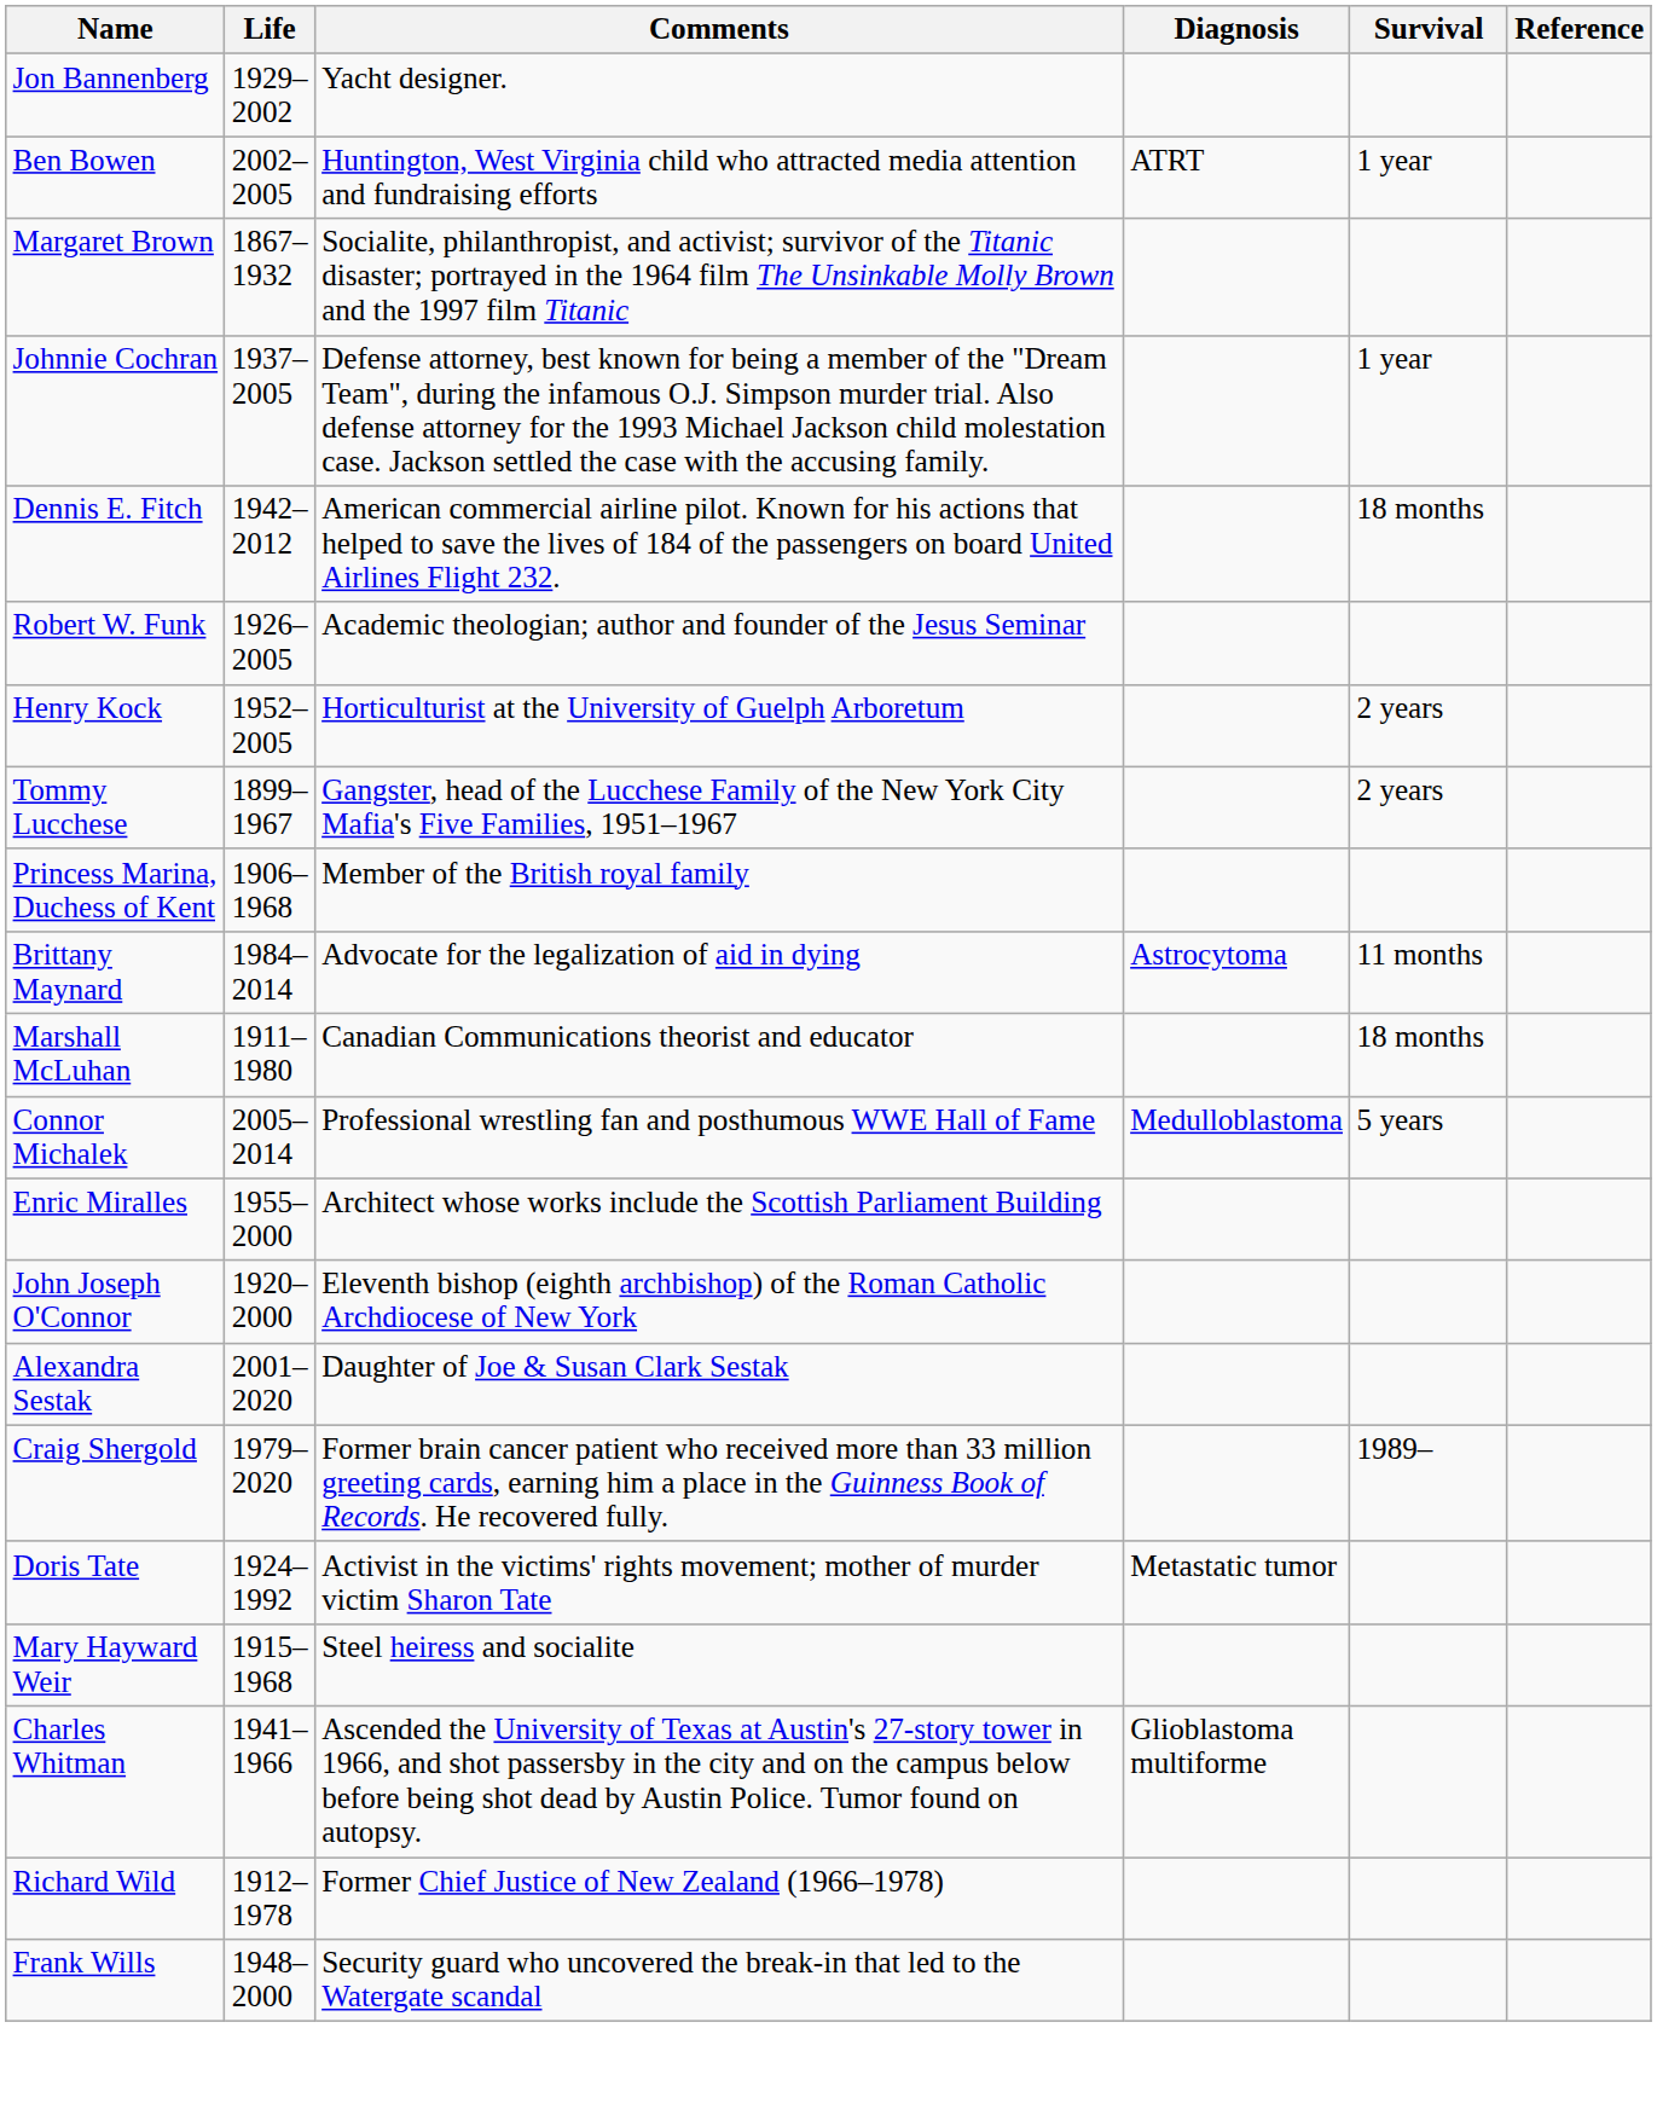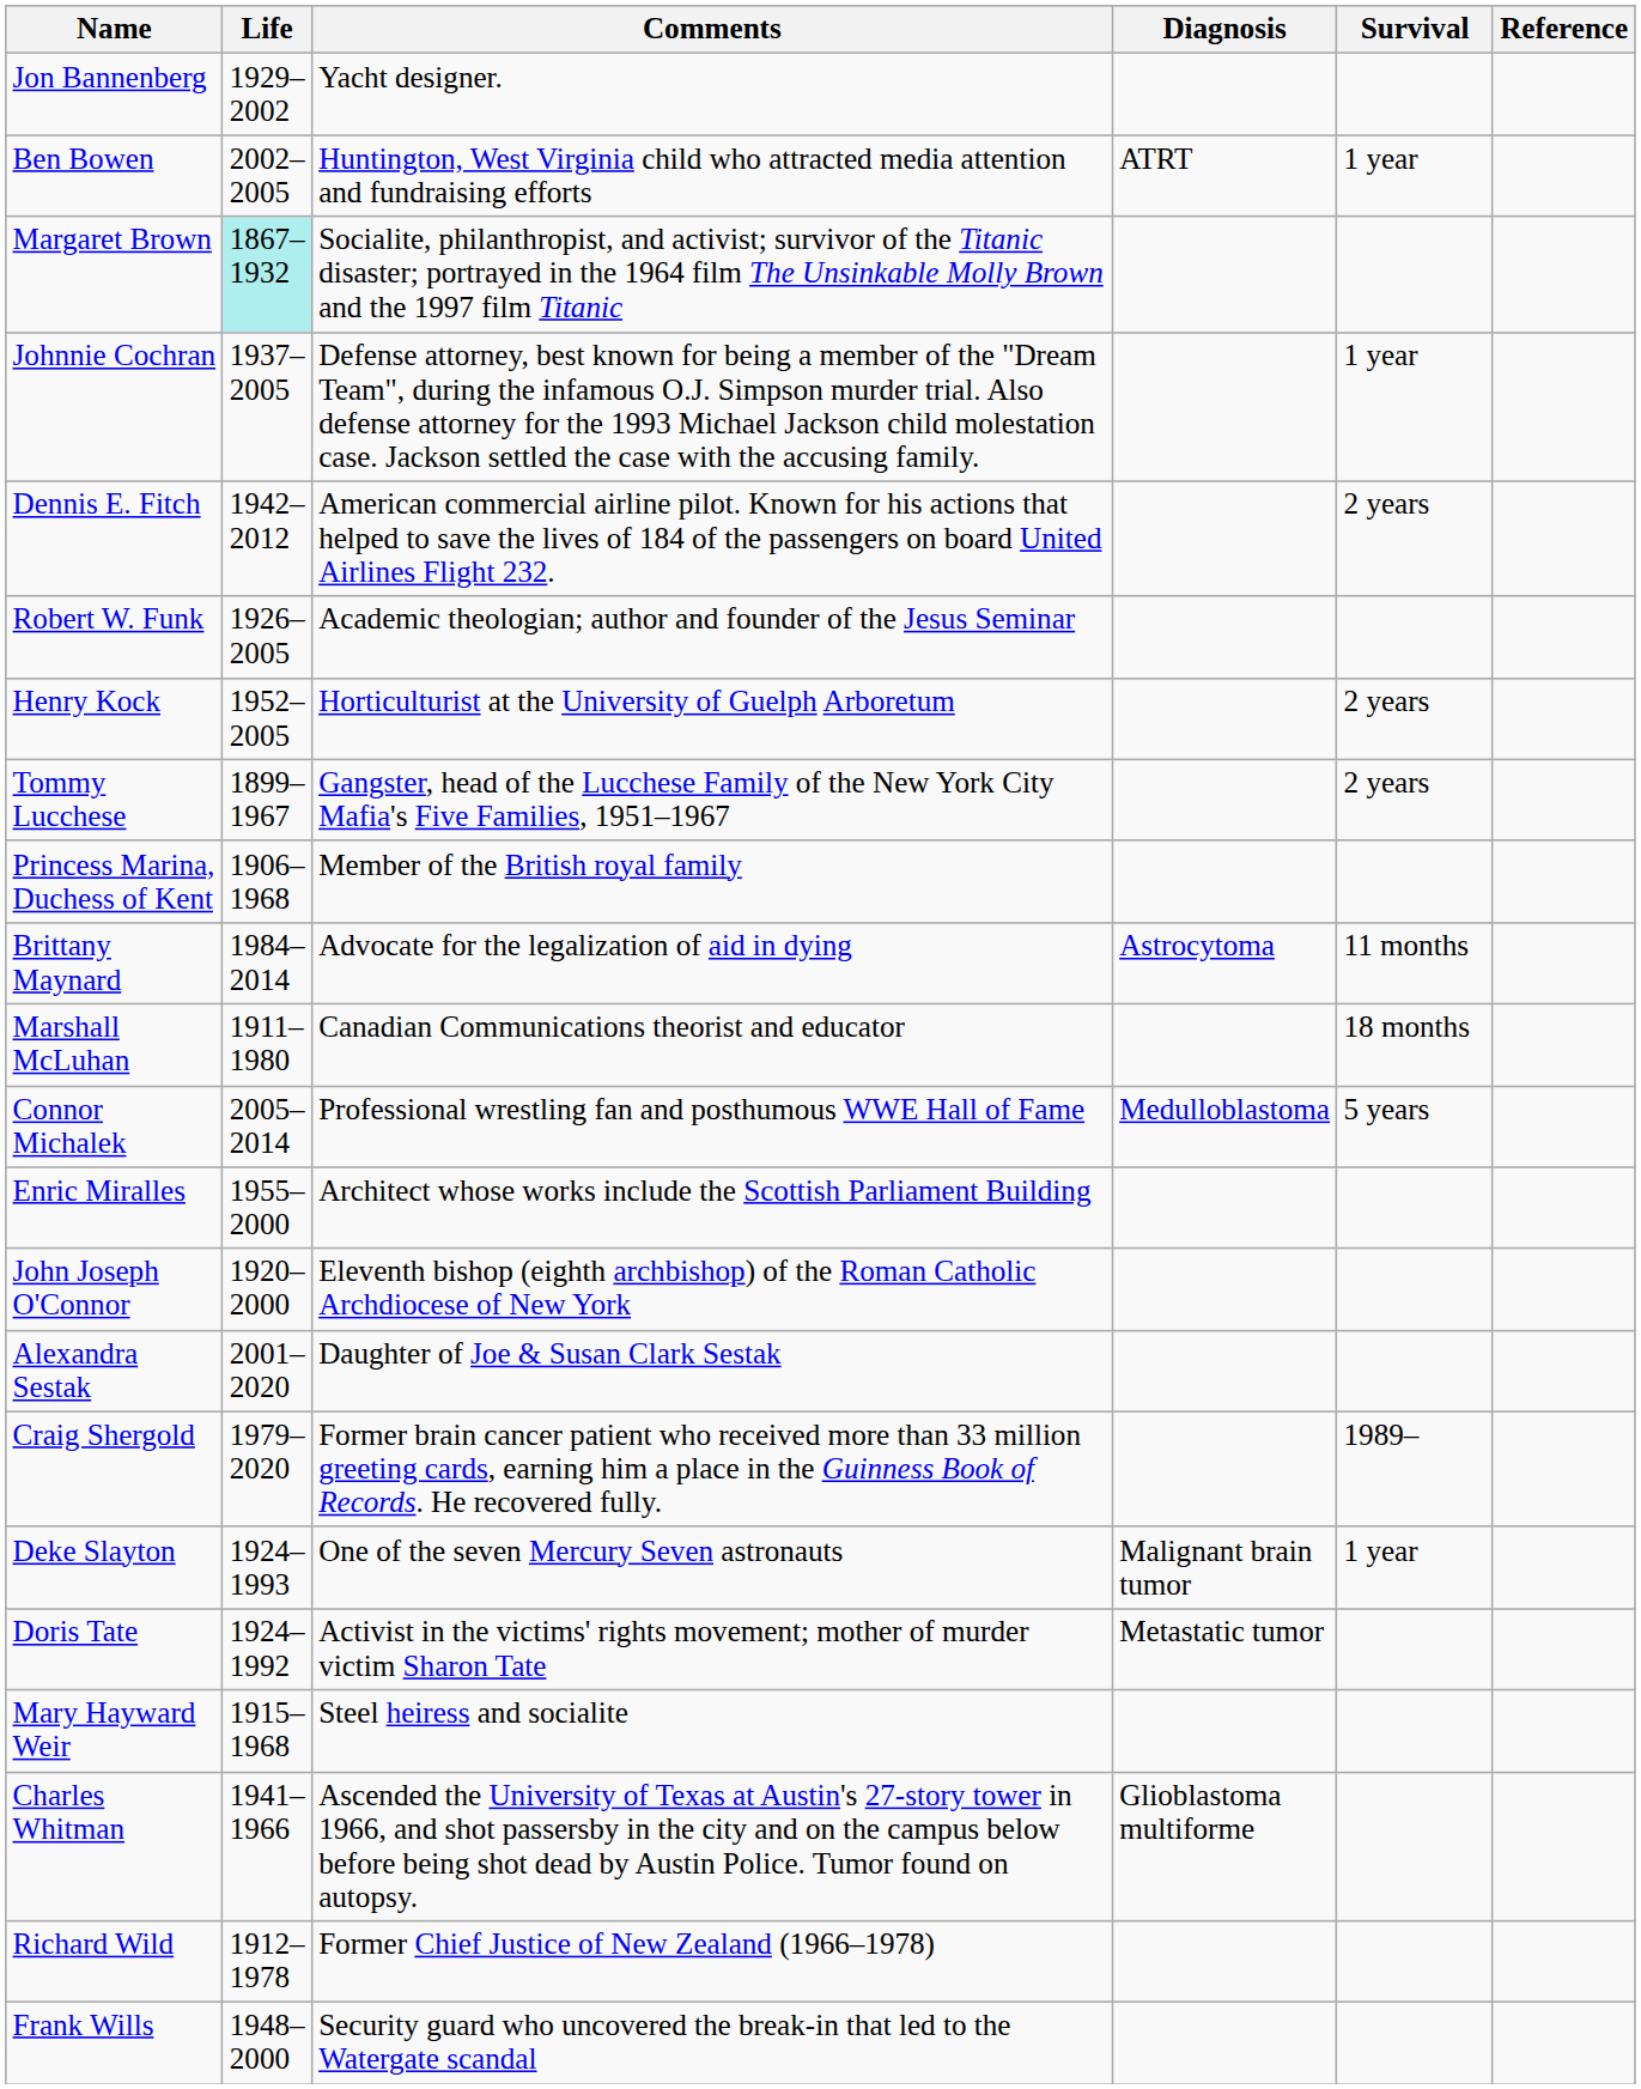Margaret Brown | Life: no background -> paleturquoise background
Dennis E. Fitch | Survival: 18 months -> 2 years
+ row: Deke Slayton | 1924–1993 | One of the seven Mercury Seven astronauts | Malignant brain tumor | 1 year
